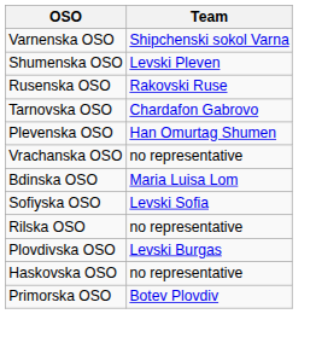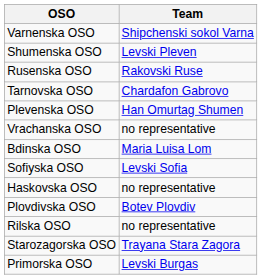rows swapped: Rilska OSO <-> Haskovska OSO
Plovdivska OSO | Team: Levski Burgas -> Botev Plovdiv
+ row: Starozagorska OSO | Trayana Stara Zagora
Primorska OSO | Team: Botev Plovdiv -> Levski Burgas
